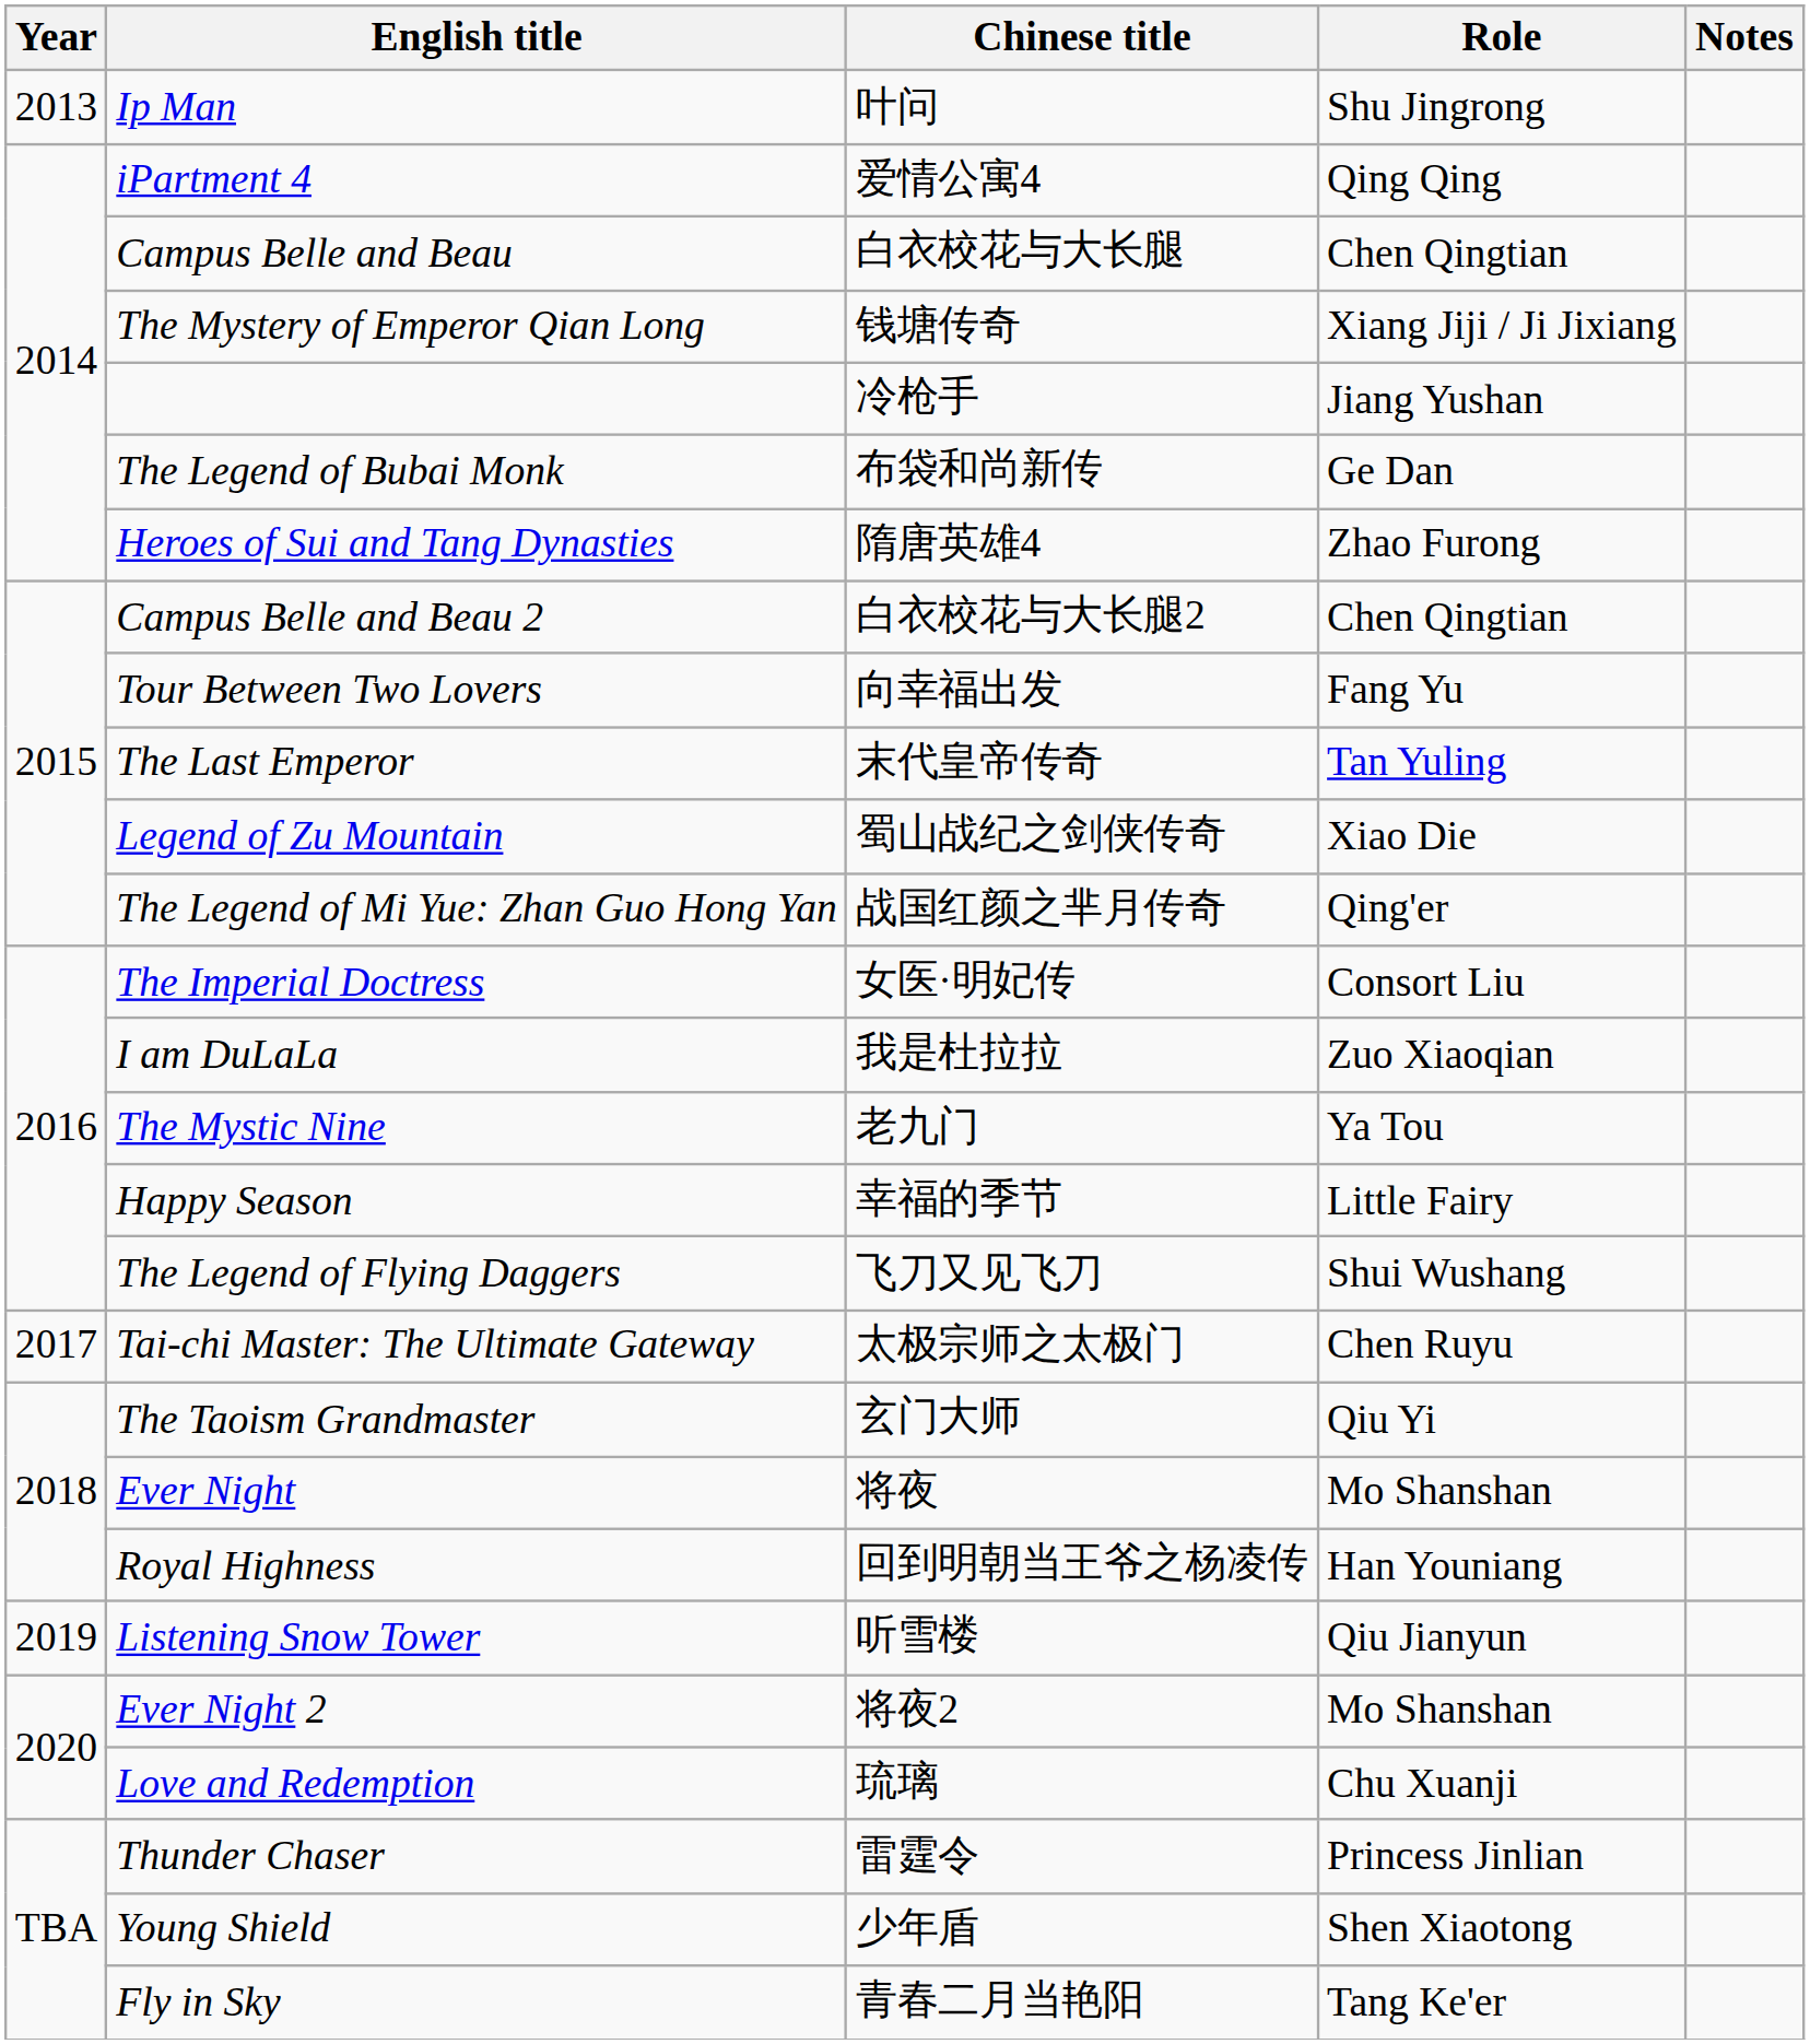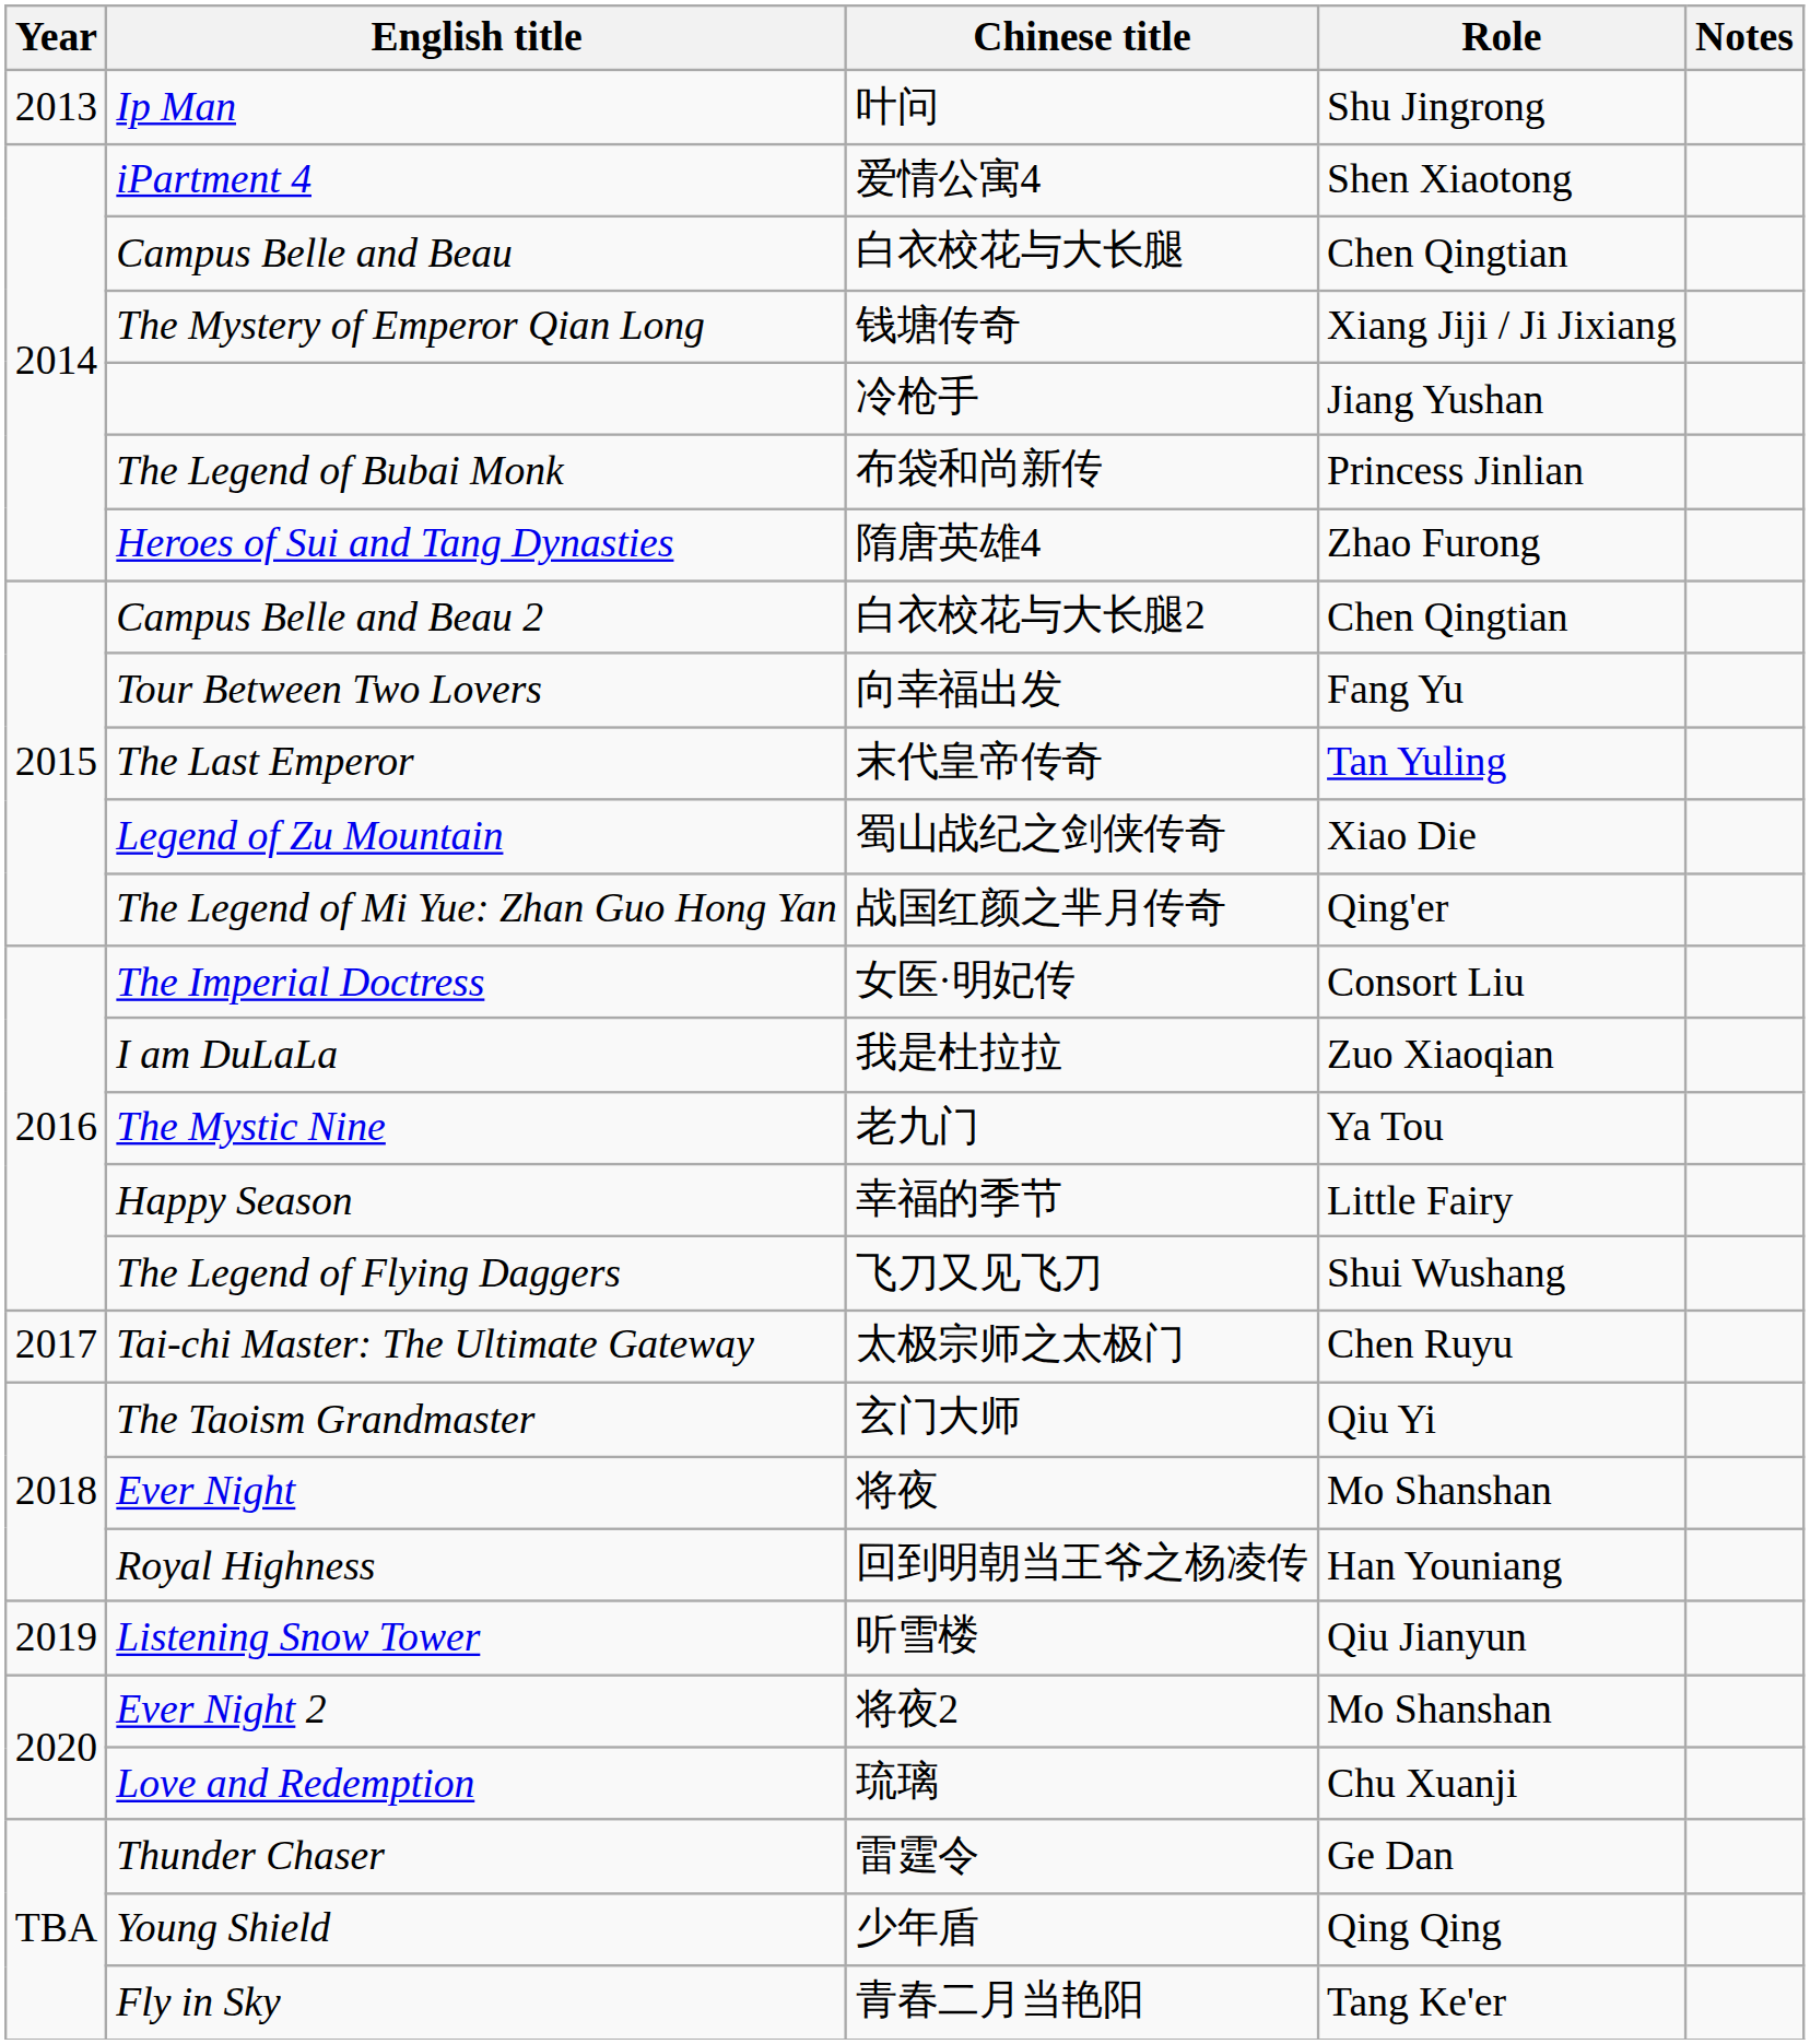iPartment 4 | Role: Qing Qing -> Shen Xiaotong
The Legend of Bubai Monk | Role: Ge Dan -> Princess Jinlian
Thunder Chaser | Role: Princess Jinlian -> Ge Dan
Young Shield | Role: Shen Xiaotong -> Qing Qing
